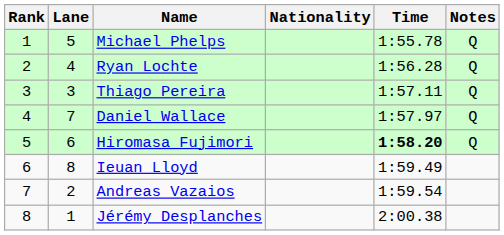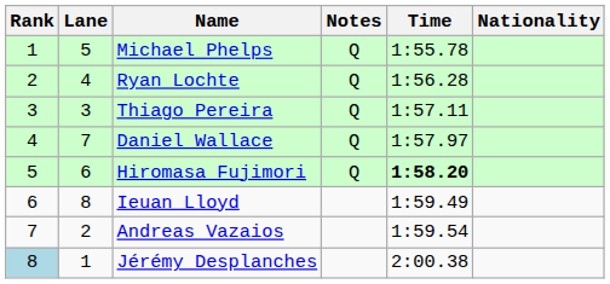columns swapped: Nationality <-> Notes
Jérémy Desplanches | Rank: no background -> lightblue background
